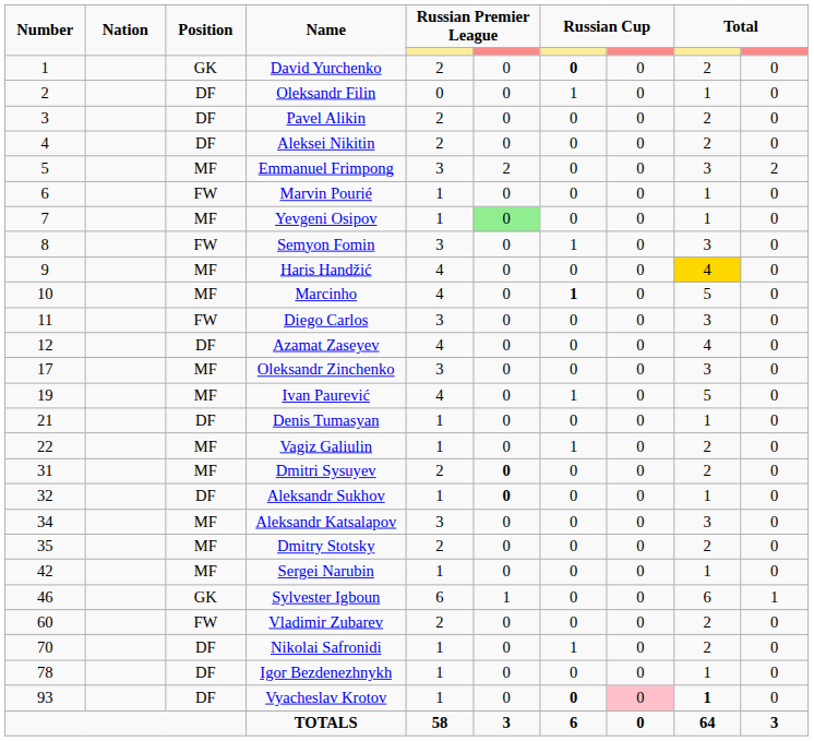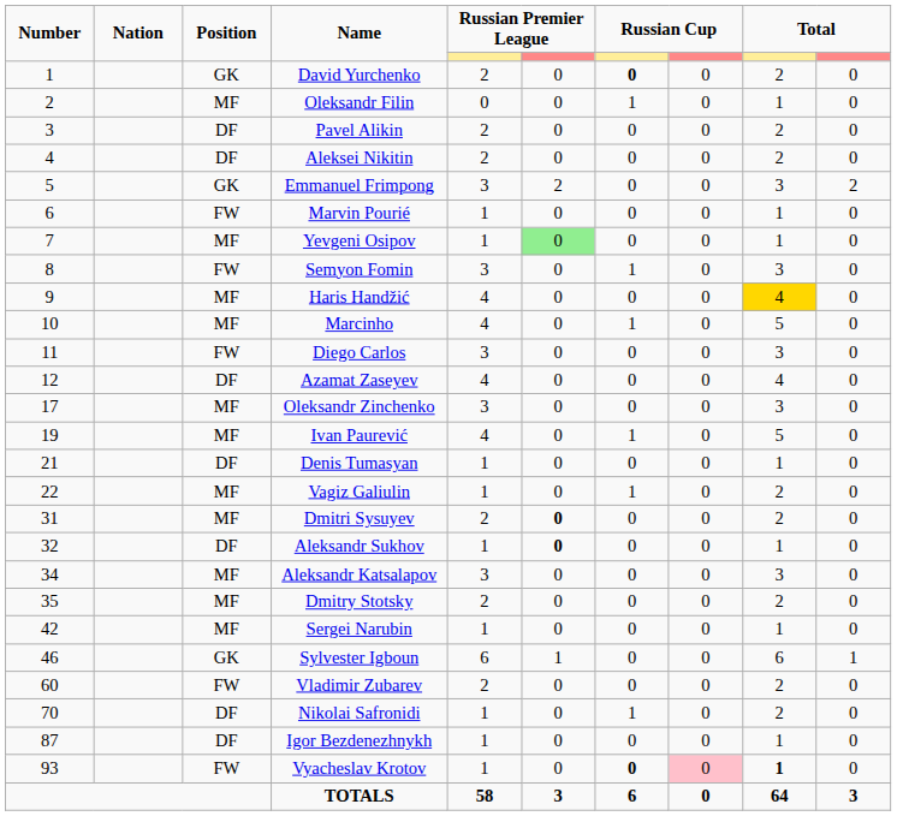Oleksandr Filin | Position: DF -> MF
Emmanuel Frimpong | Position: MF -> GK
Marcinho | column 7: bold -> normal
Igor Bezdenezhnykh | Number: 78 -> 87
Vyacheslav Krotov | Position: DF -> FW
